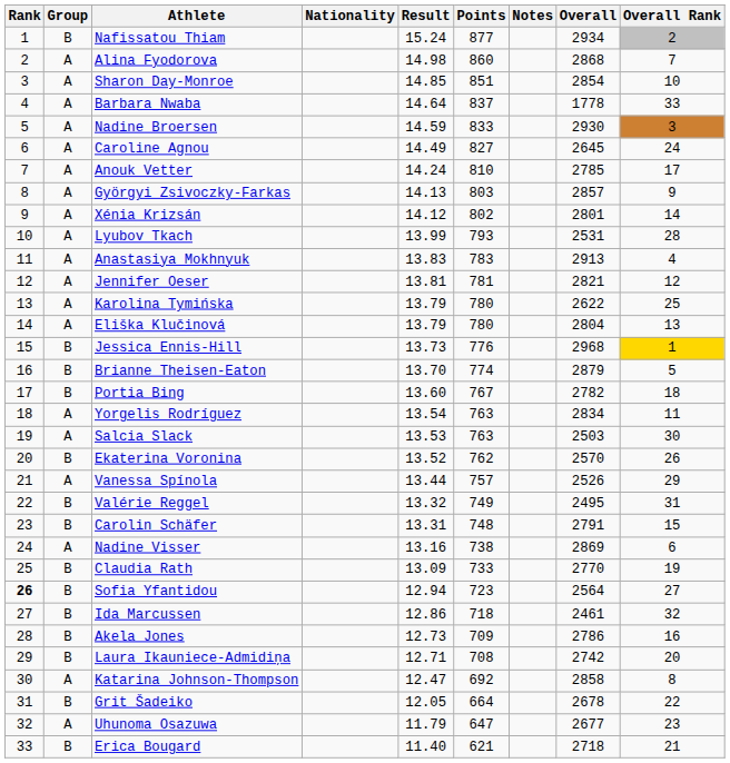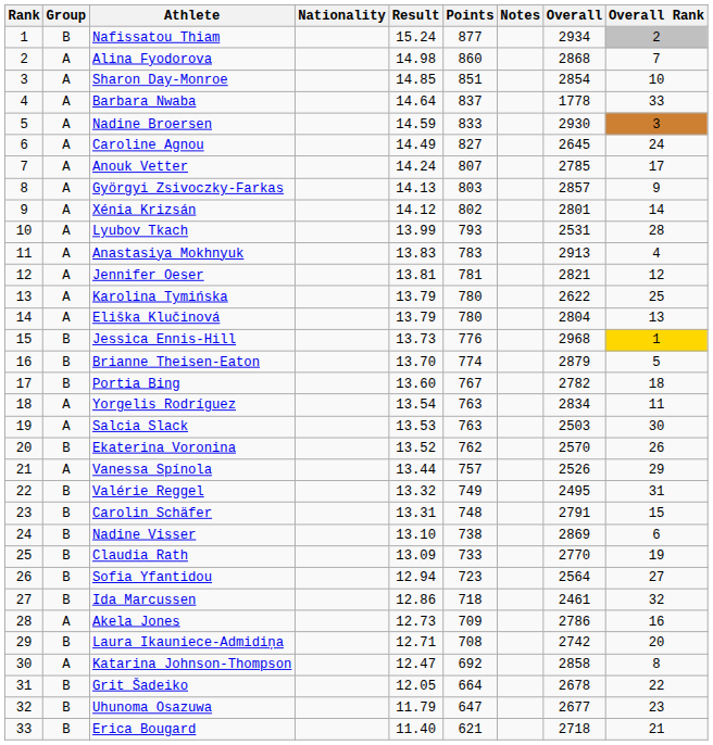Anouk Vetter | Points: 810 -> 807
Nadine Visser | Group: A -> B
Nadine Visser | Result: 13.16 -> 13.10
Sofia Yfantidou | Rank: bold -> normal
Akela Jones | Group: B -> A
Uhunoma Osazuwa | Group: A -> B
